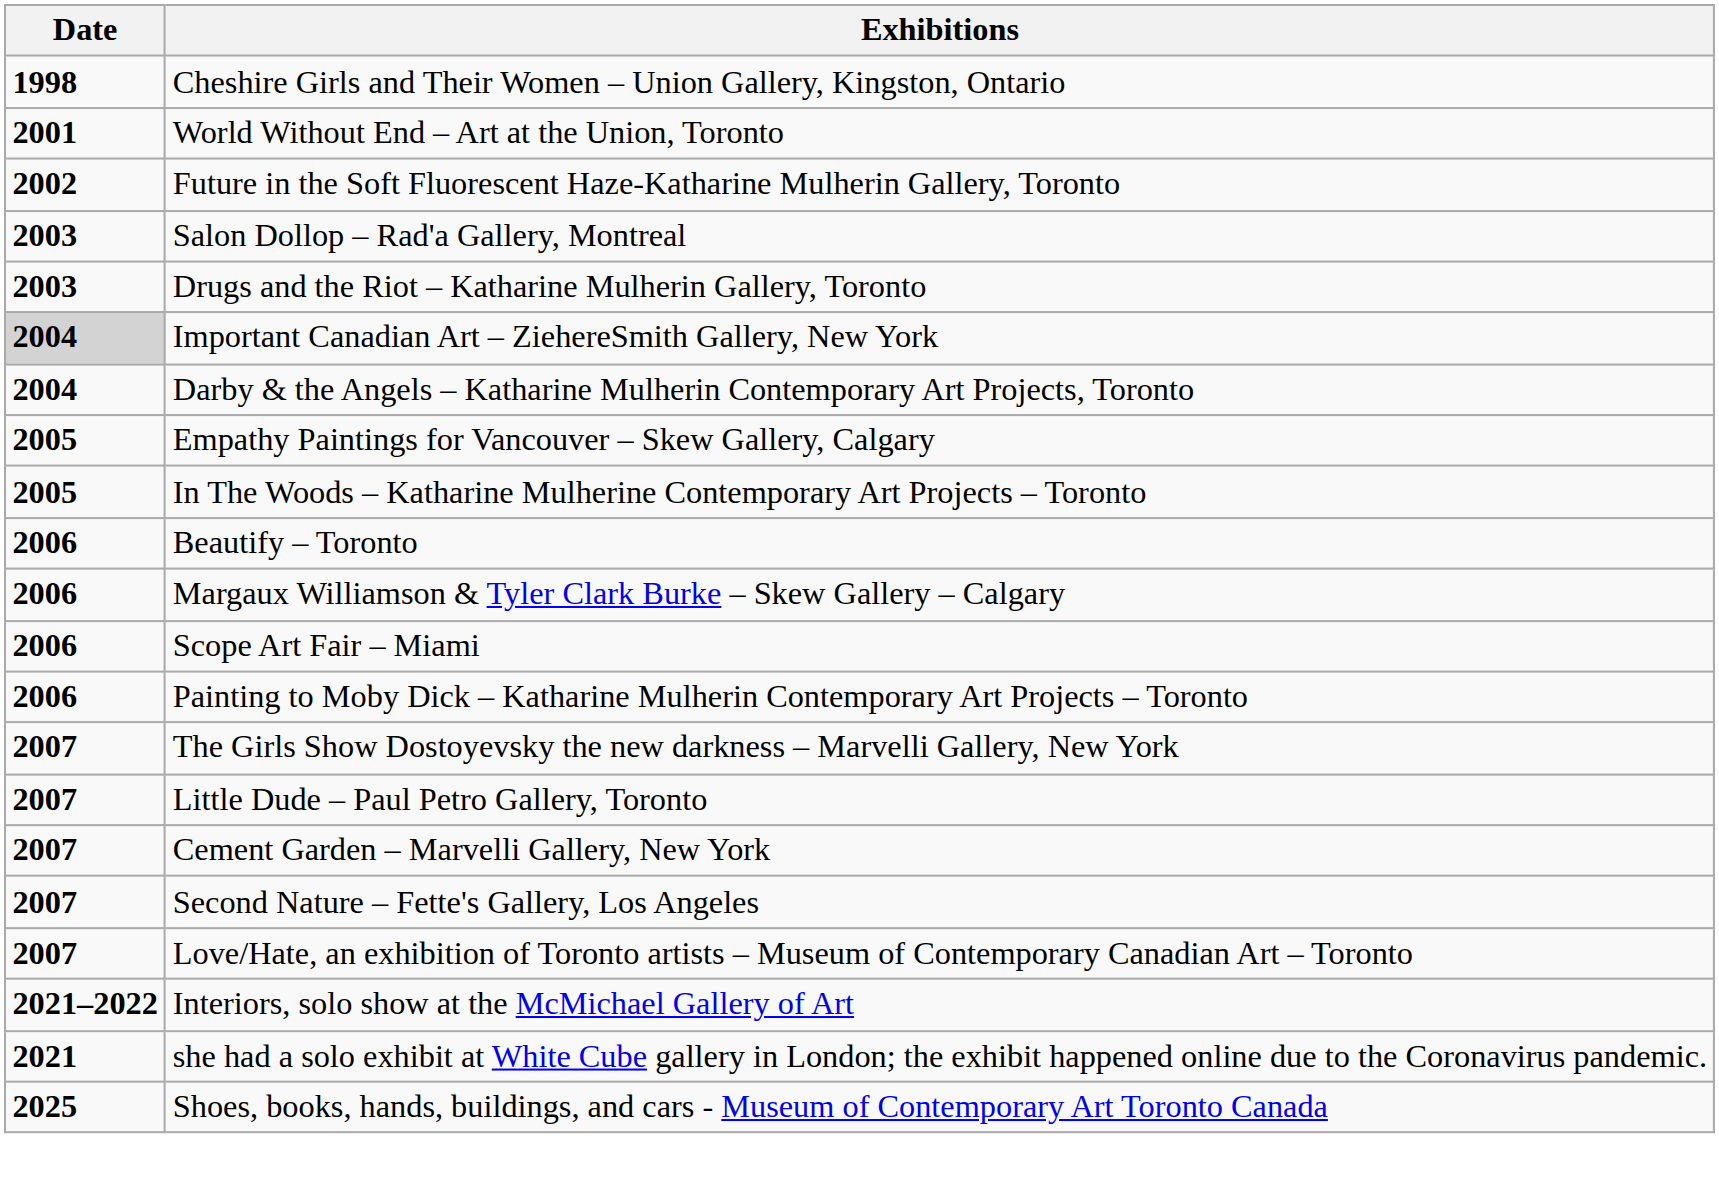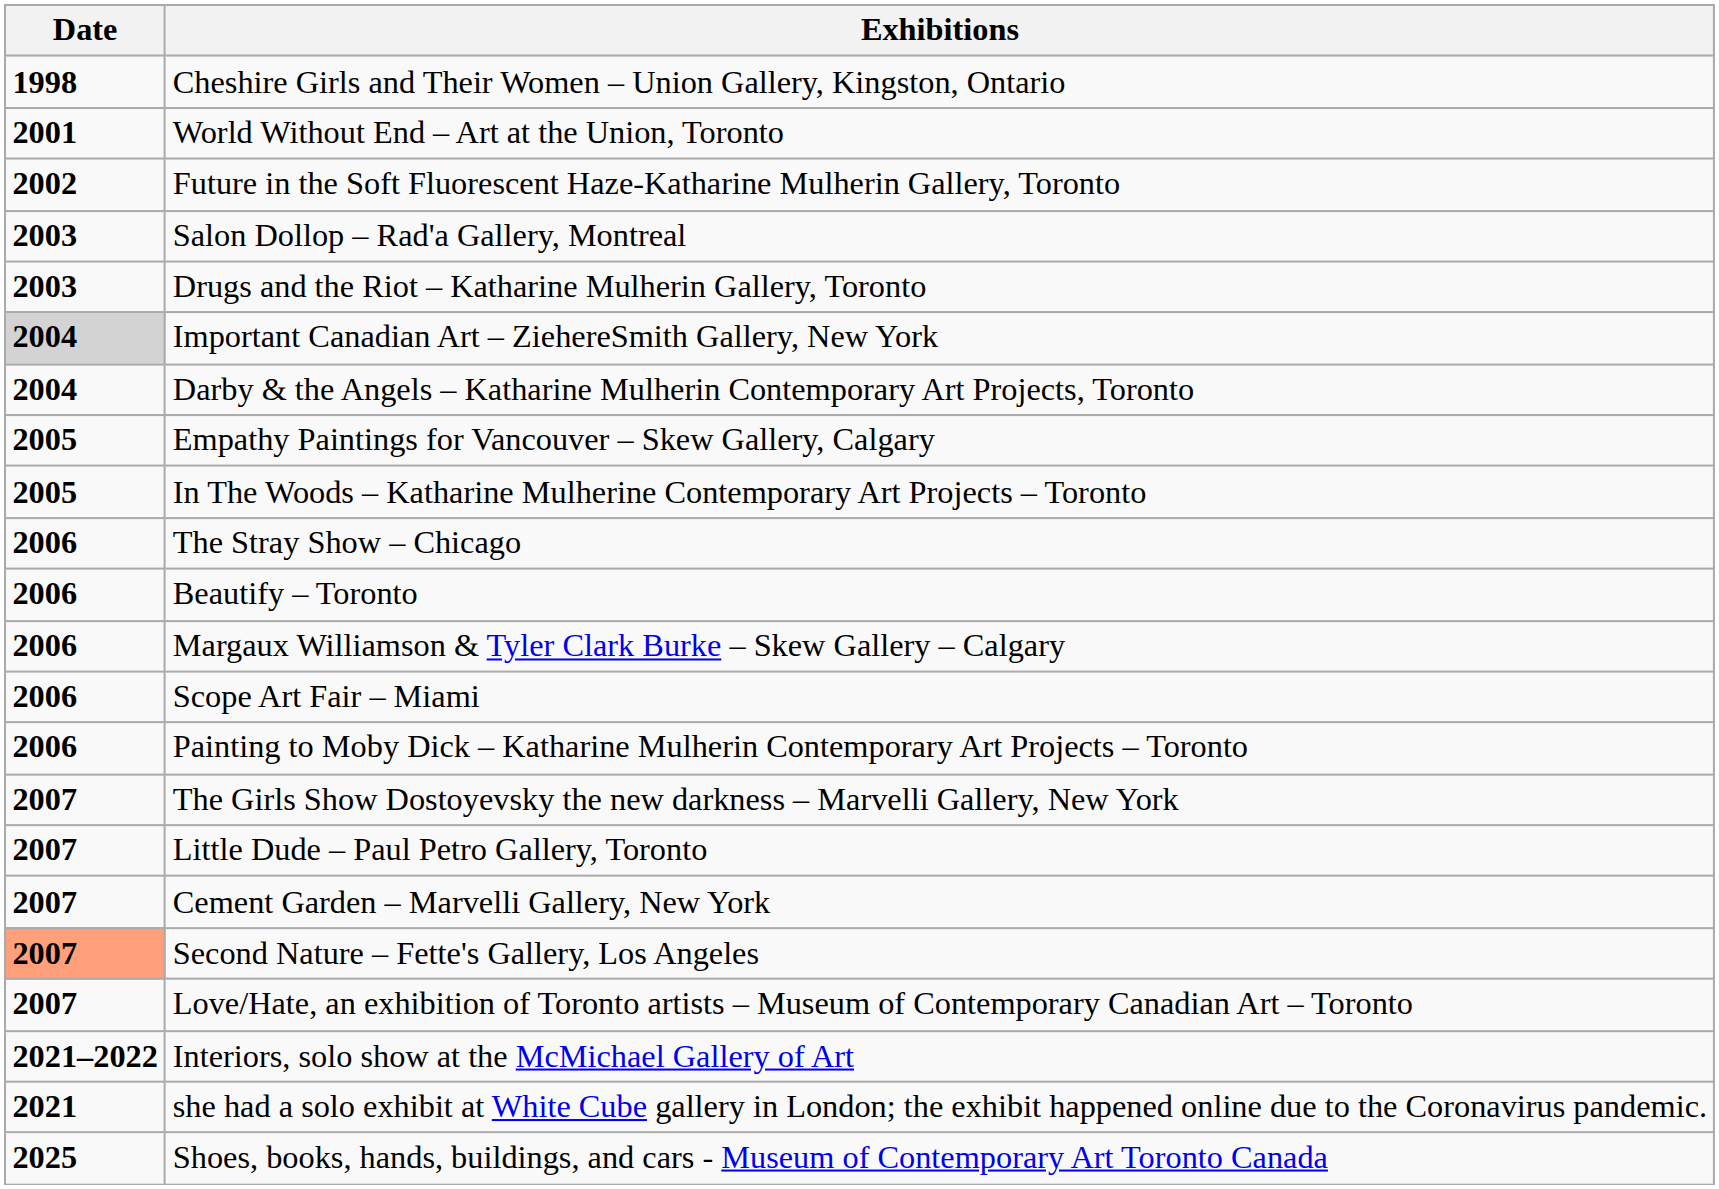+ row: 2006 | The Stray Show – Chicago
Second Nature – Fette's Gallery, Los Angeles | Date: no background -> lightsalmon background
